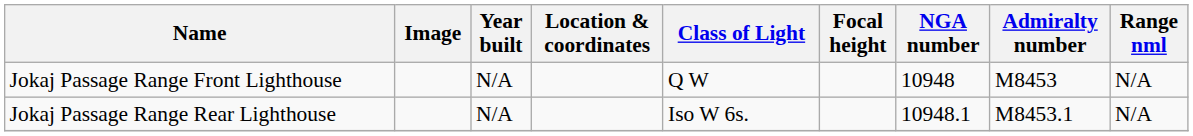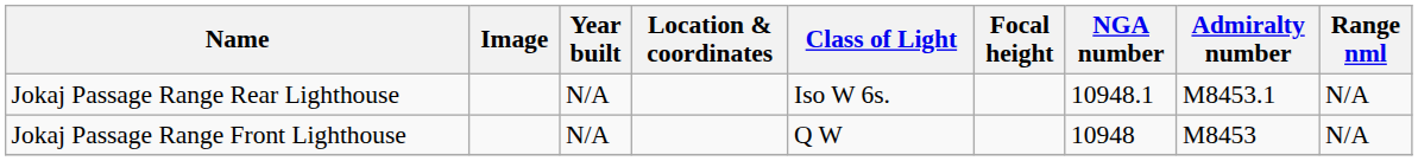rows swapped: Jokaj Passage Range Front Lighthouse <-> Jokaj Passage Range Rear Lighthouse
